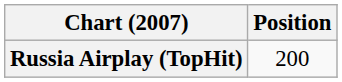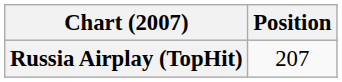Russia Airplay (TopHit) | Position: 200 -> 207
